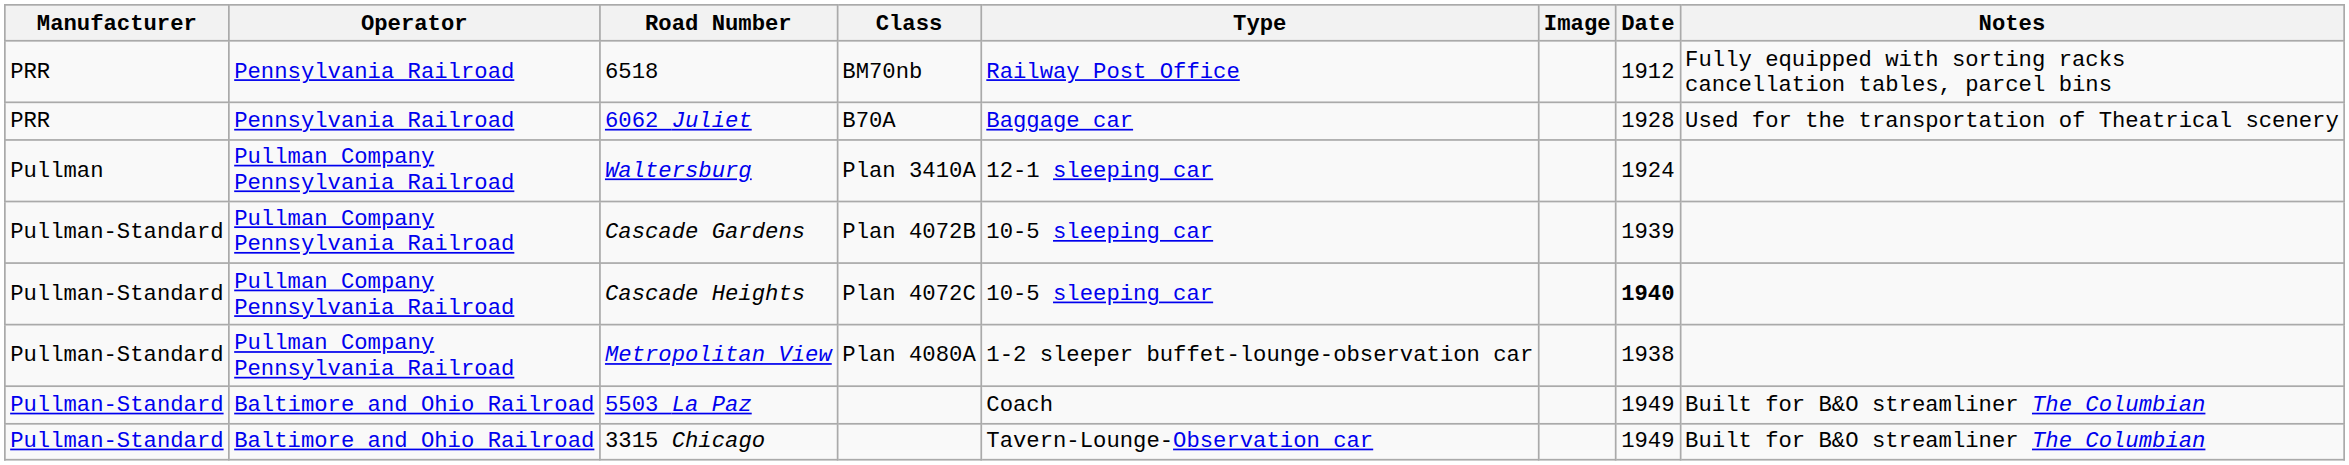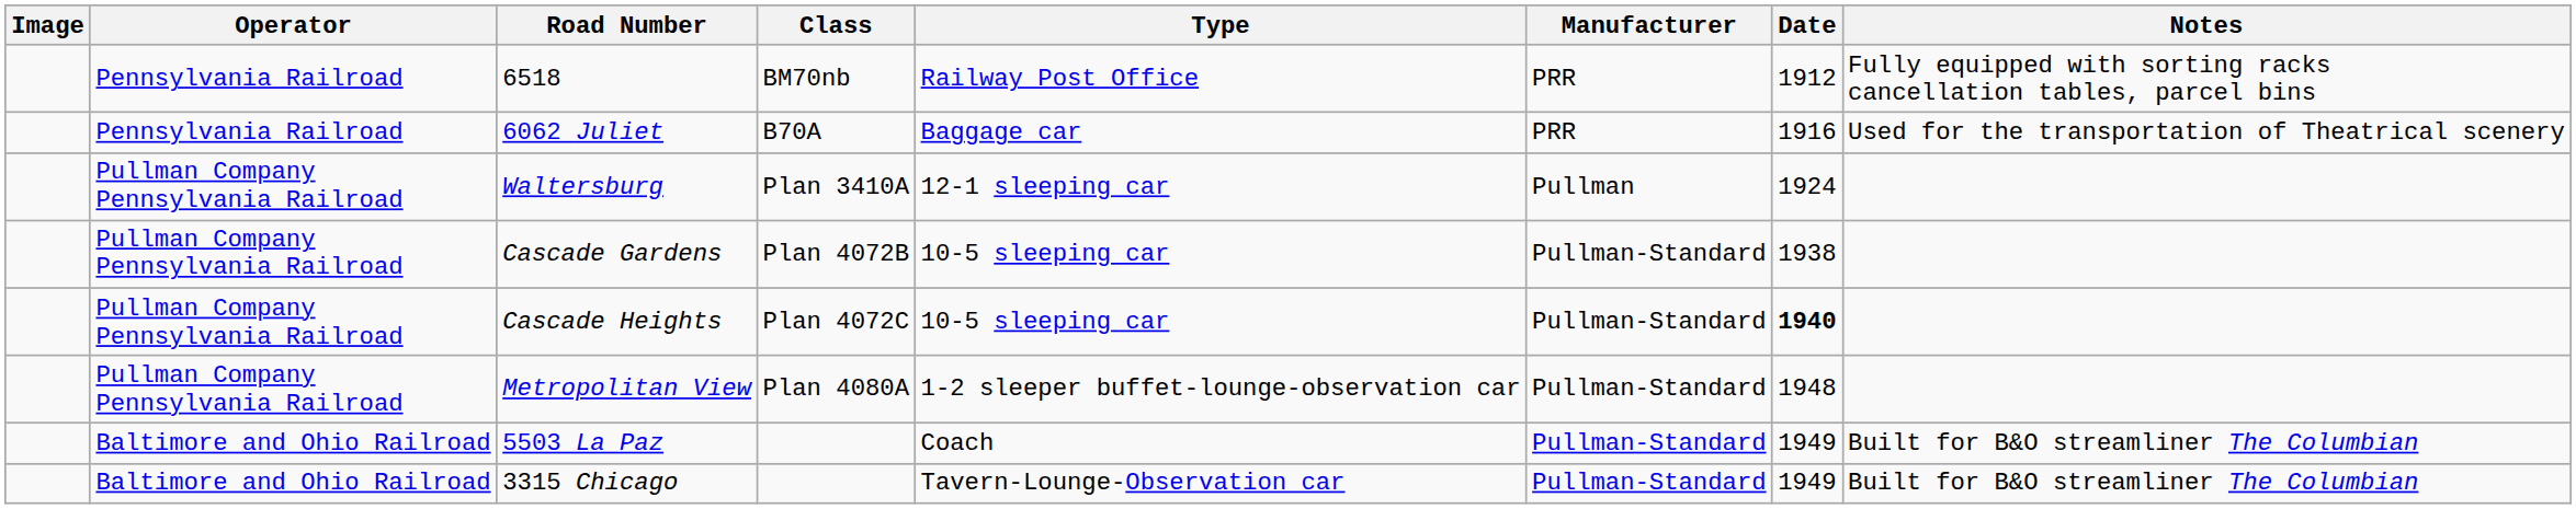columns swapped: Image <-> Manufacturer
6062 Juliet | Date: 1928 -> 1916
Cascade Gardens | Date: 1939 -> 1938
Metropolitan View | Date: 1938 -> 1948
